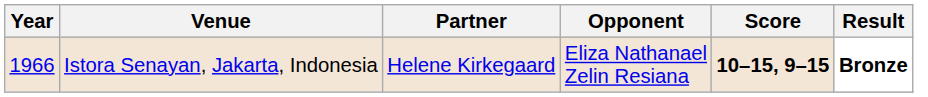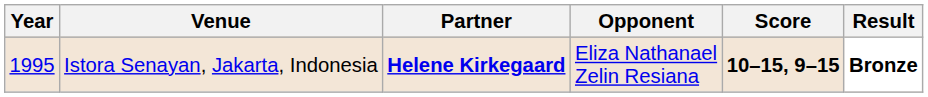Istora Senayan, Jakarta, Indonesia | Year: 1966 -> 1995
Istora Senayan, Jakarta, Indonesia | Partner: normal -> bold
